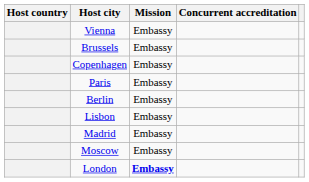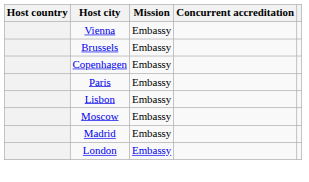- row: Berlin | Embassy
rows swapped: Moscow <-> Madrid
London | Mission: bold -> normal
